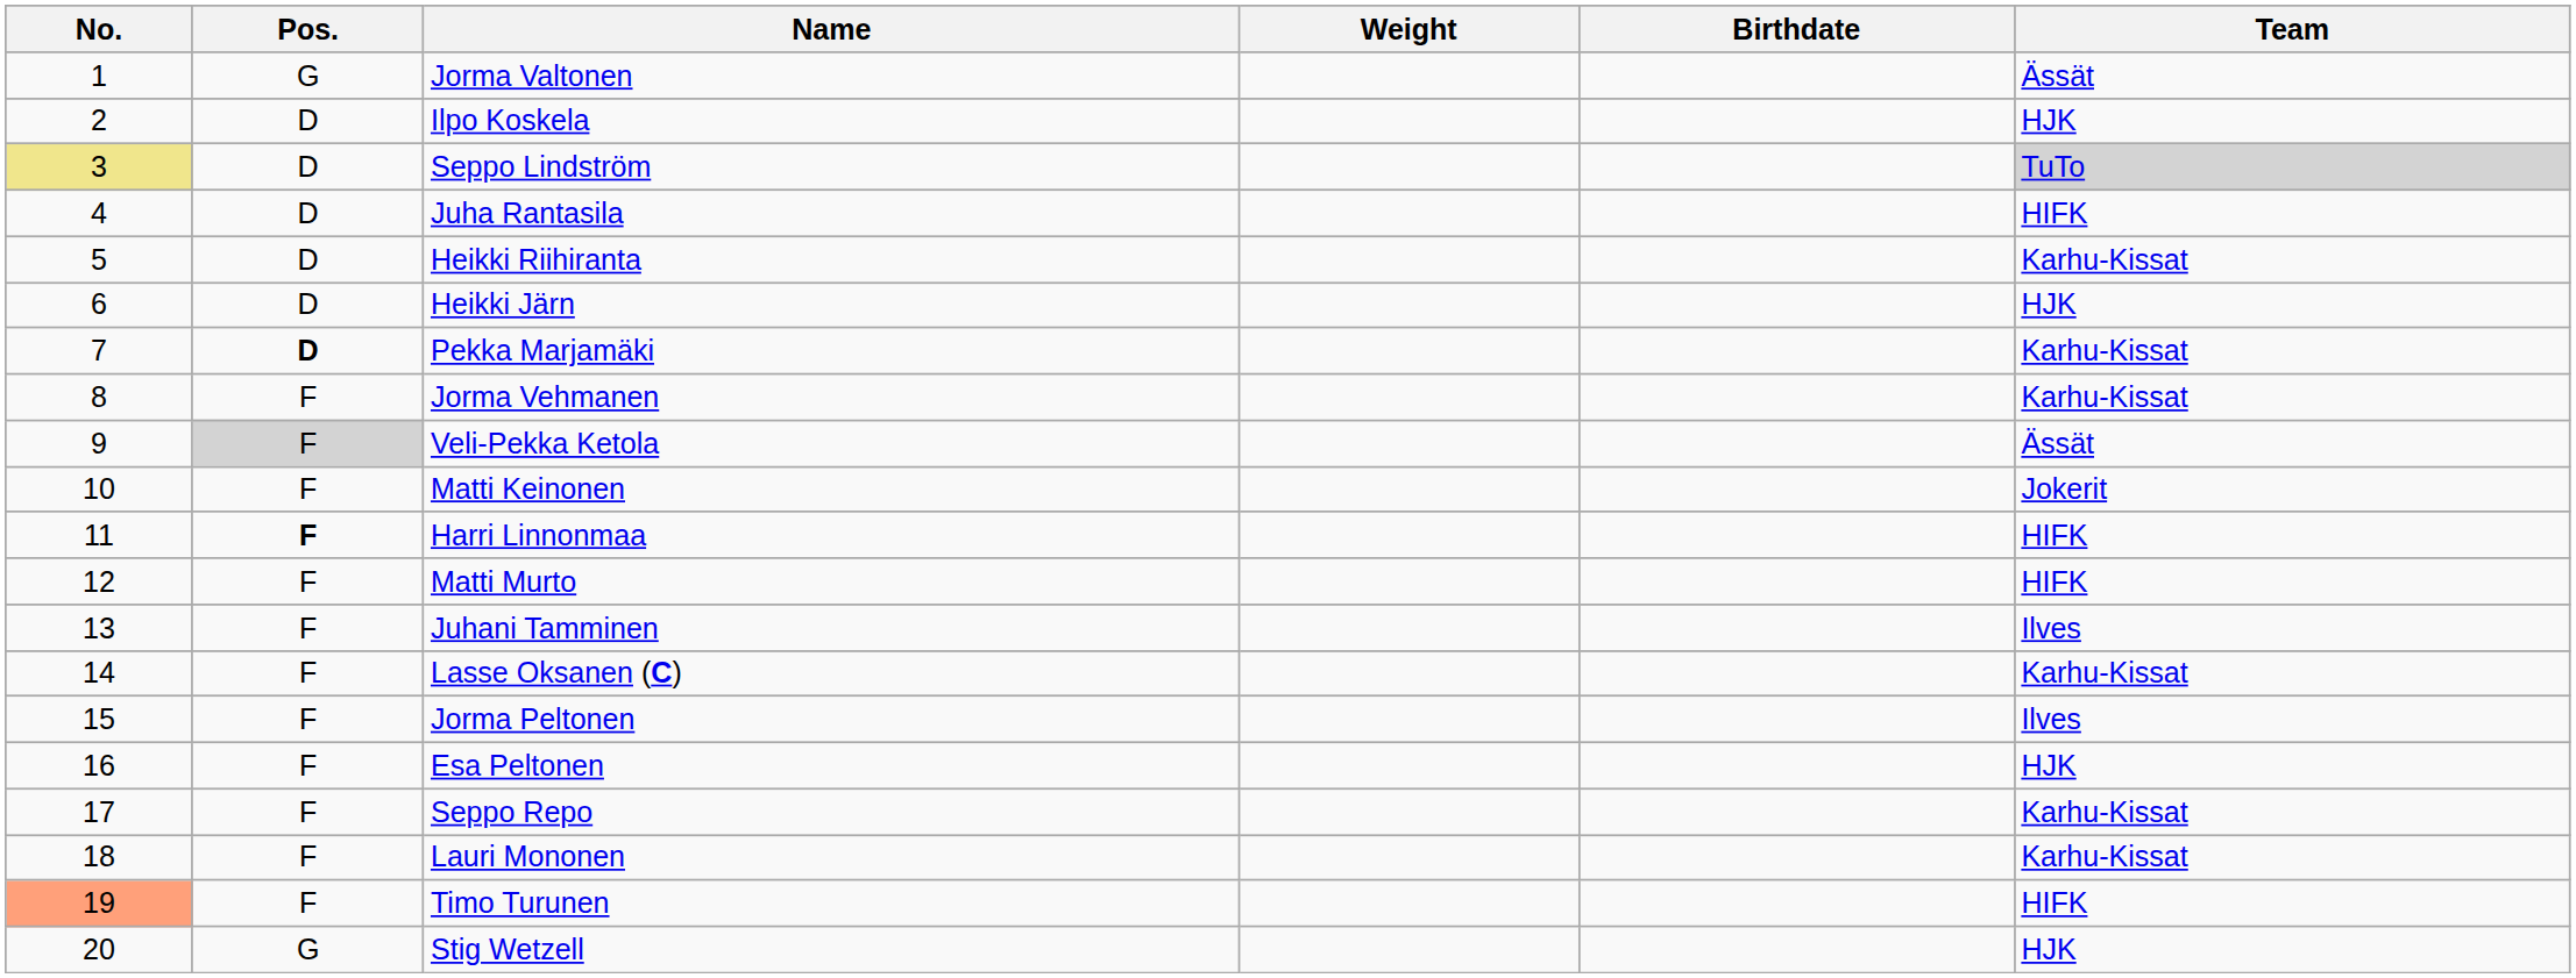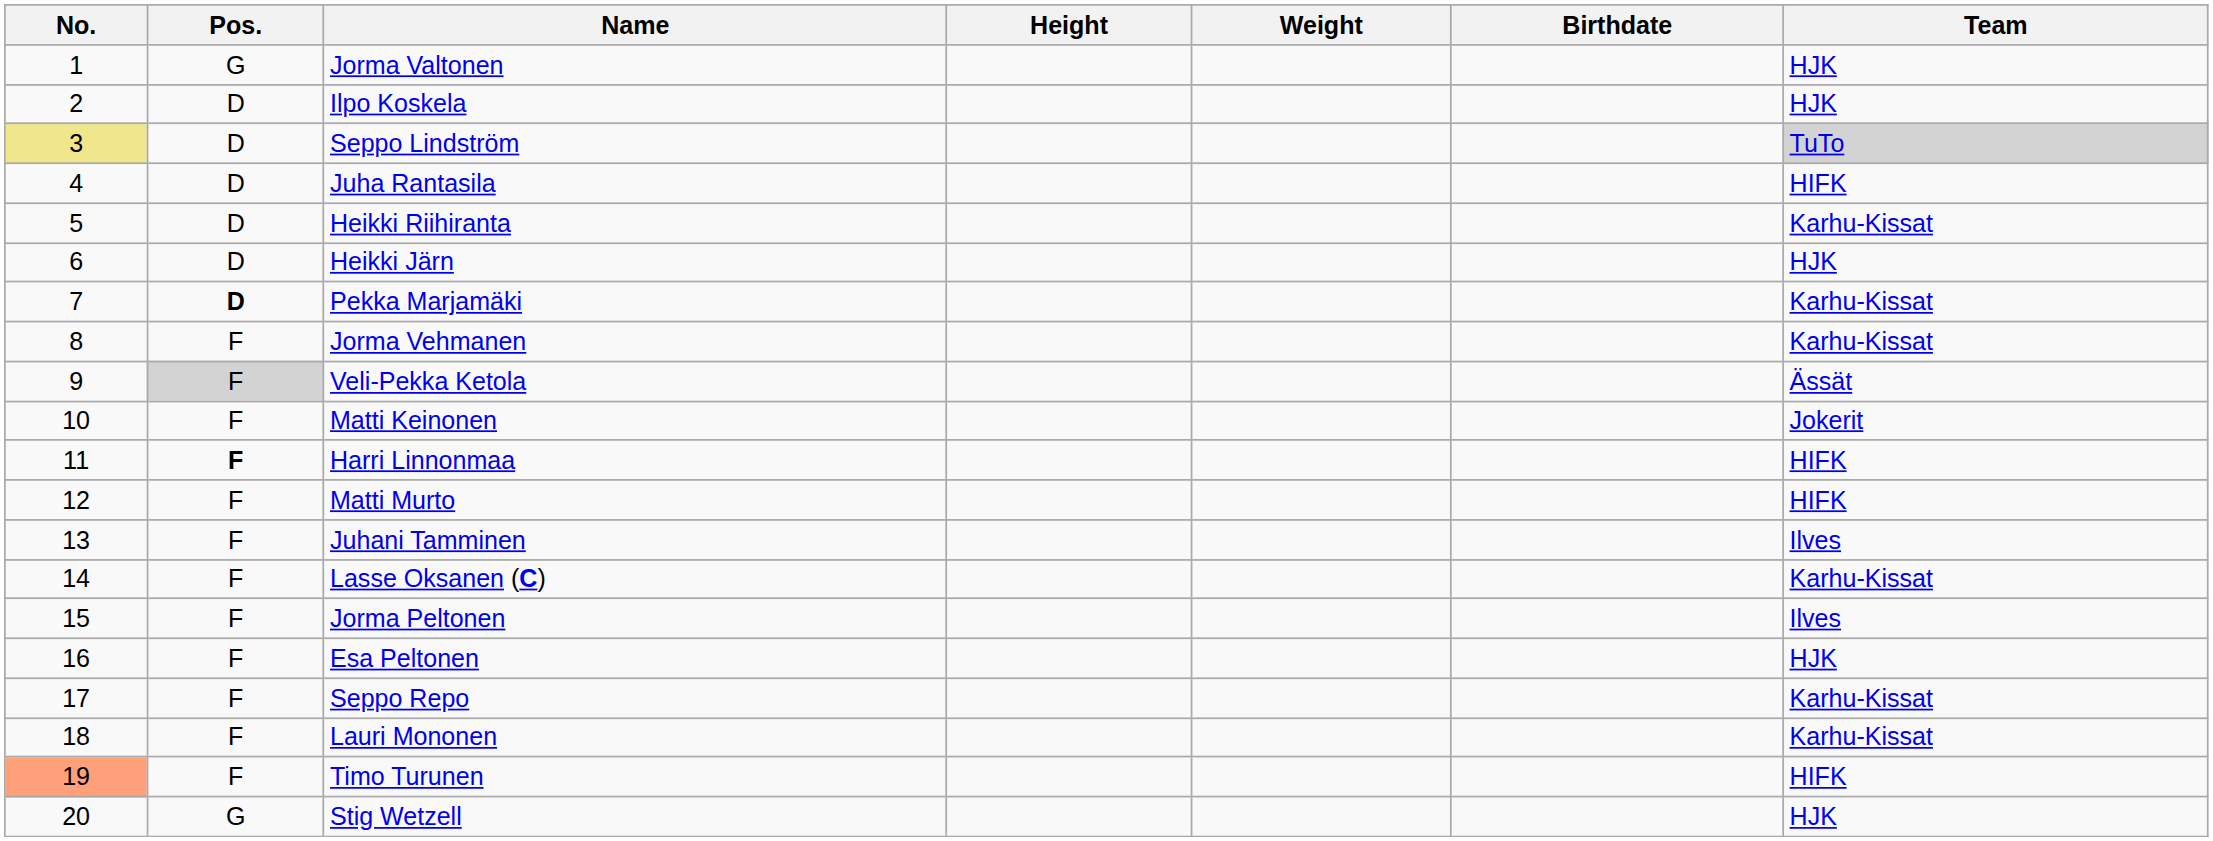+ column: Height
Jorma Valtonen | Team: Ässät -> HJK
